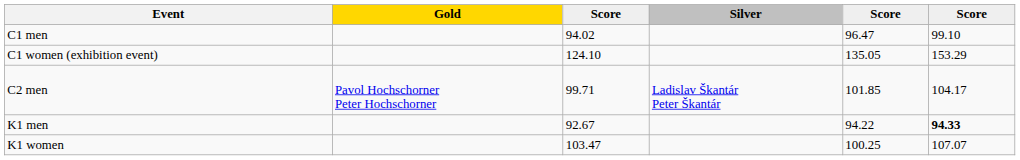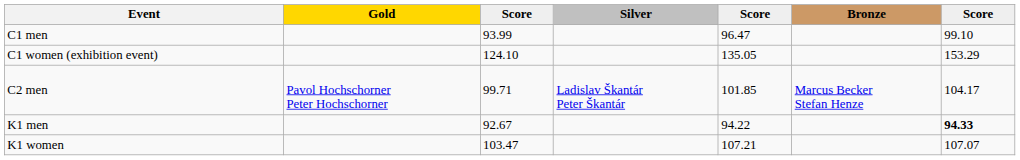+ column: Bronze | Marcus Becker Stefan Henze
C1 men | column 3: 94.02 -> 93.99
K1 women | column 5: 100.25 -> 107.21
